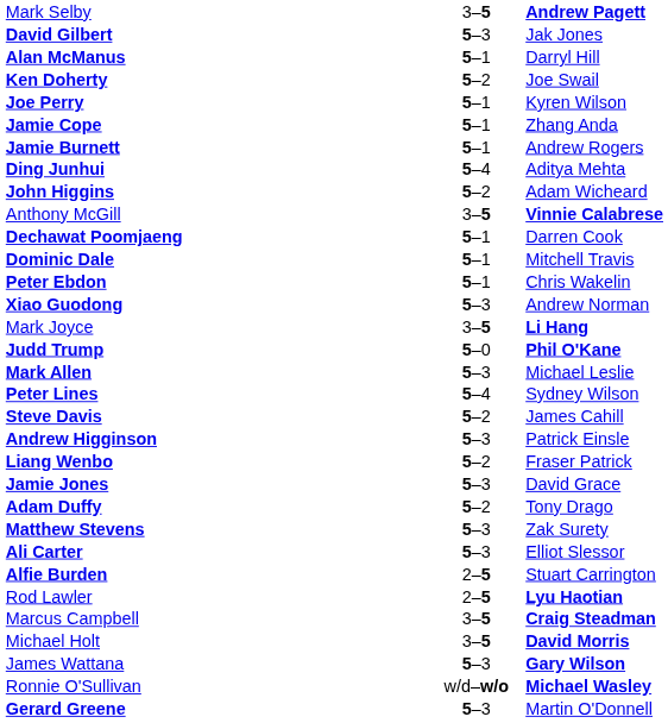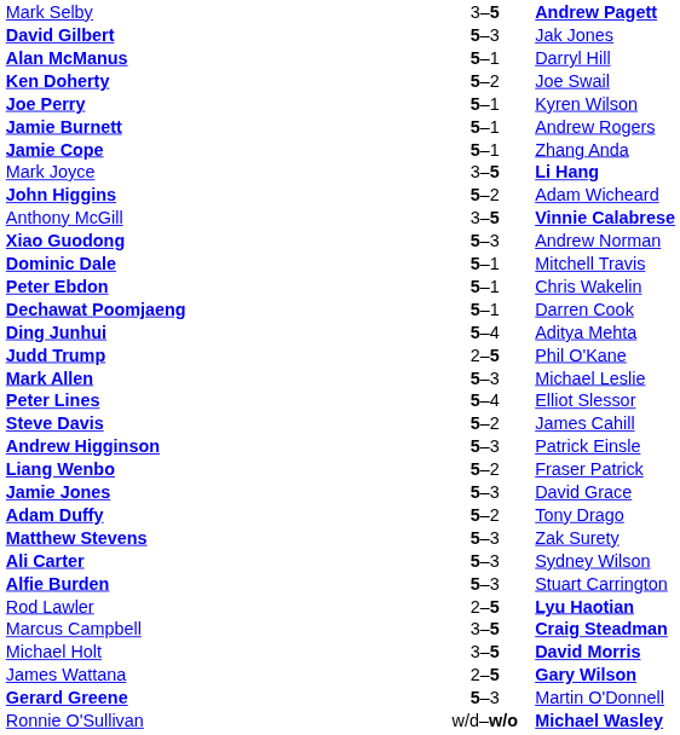rows swapped: Jamie Cope <-> Jamie Burnett
rows swapped: Ding Junhui <-> Mark Joyce
rows swapped: Dechawat Poomjaeng <-> Xiao Guodong
Judd Trump | column 2: 5–0 -> 2–5
Judd Trump | column 3: bold -> normal
Peter Lines | column 3: Sydney Wilson -> Elliot Slessor
Ali Carter | column 3: Elliot Slessor -> Sydney Wilson
Alfie Burden | column 2: 2–5 -> 5–3
James Wattana | column 2: 5–3 -> 2–5
rows swapped: Gerard Greene <-> Ronnie O'Sullivan
